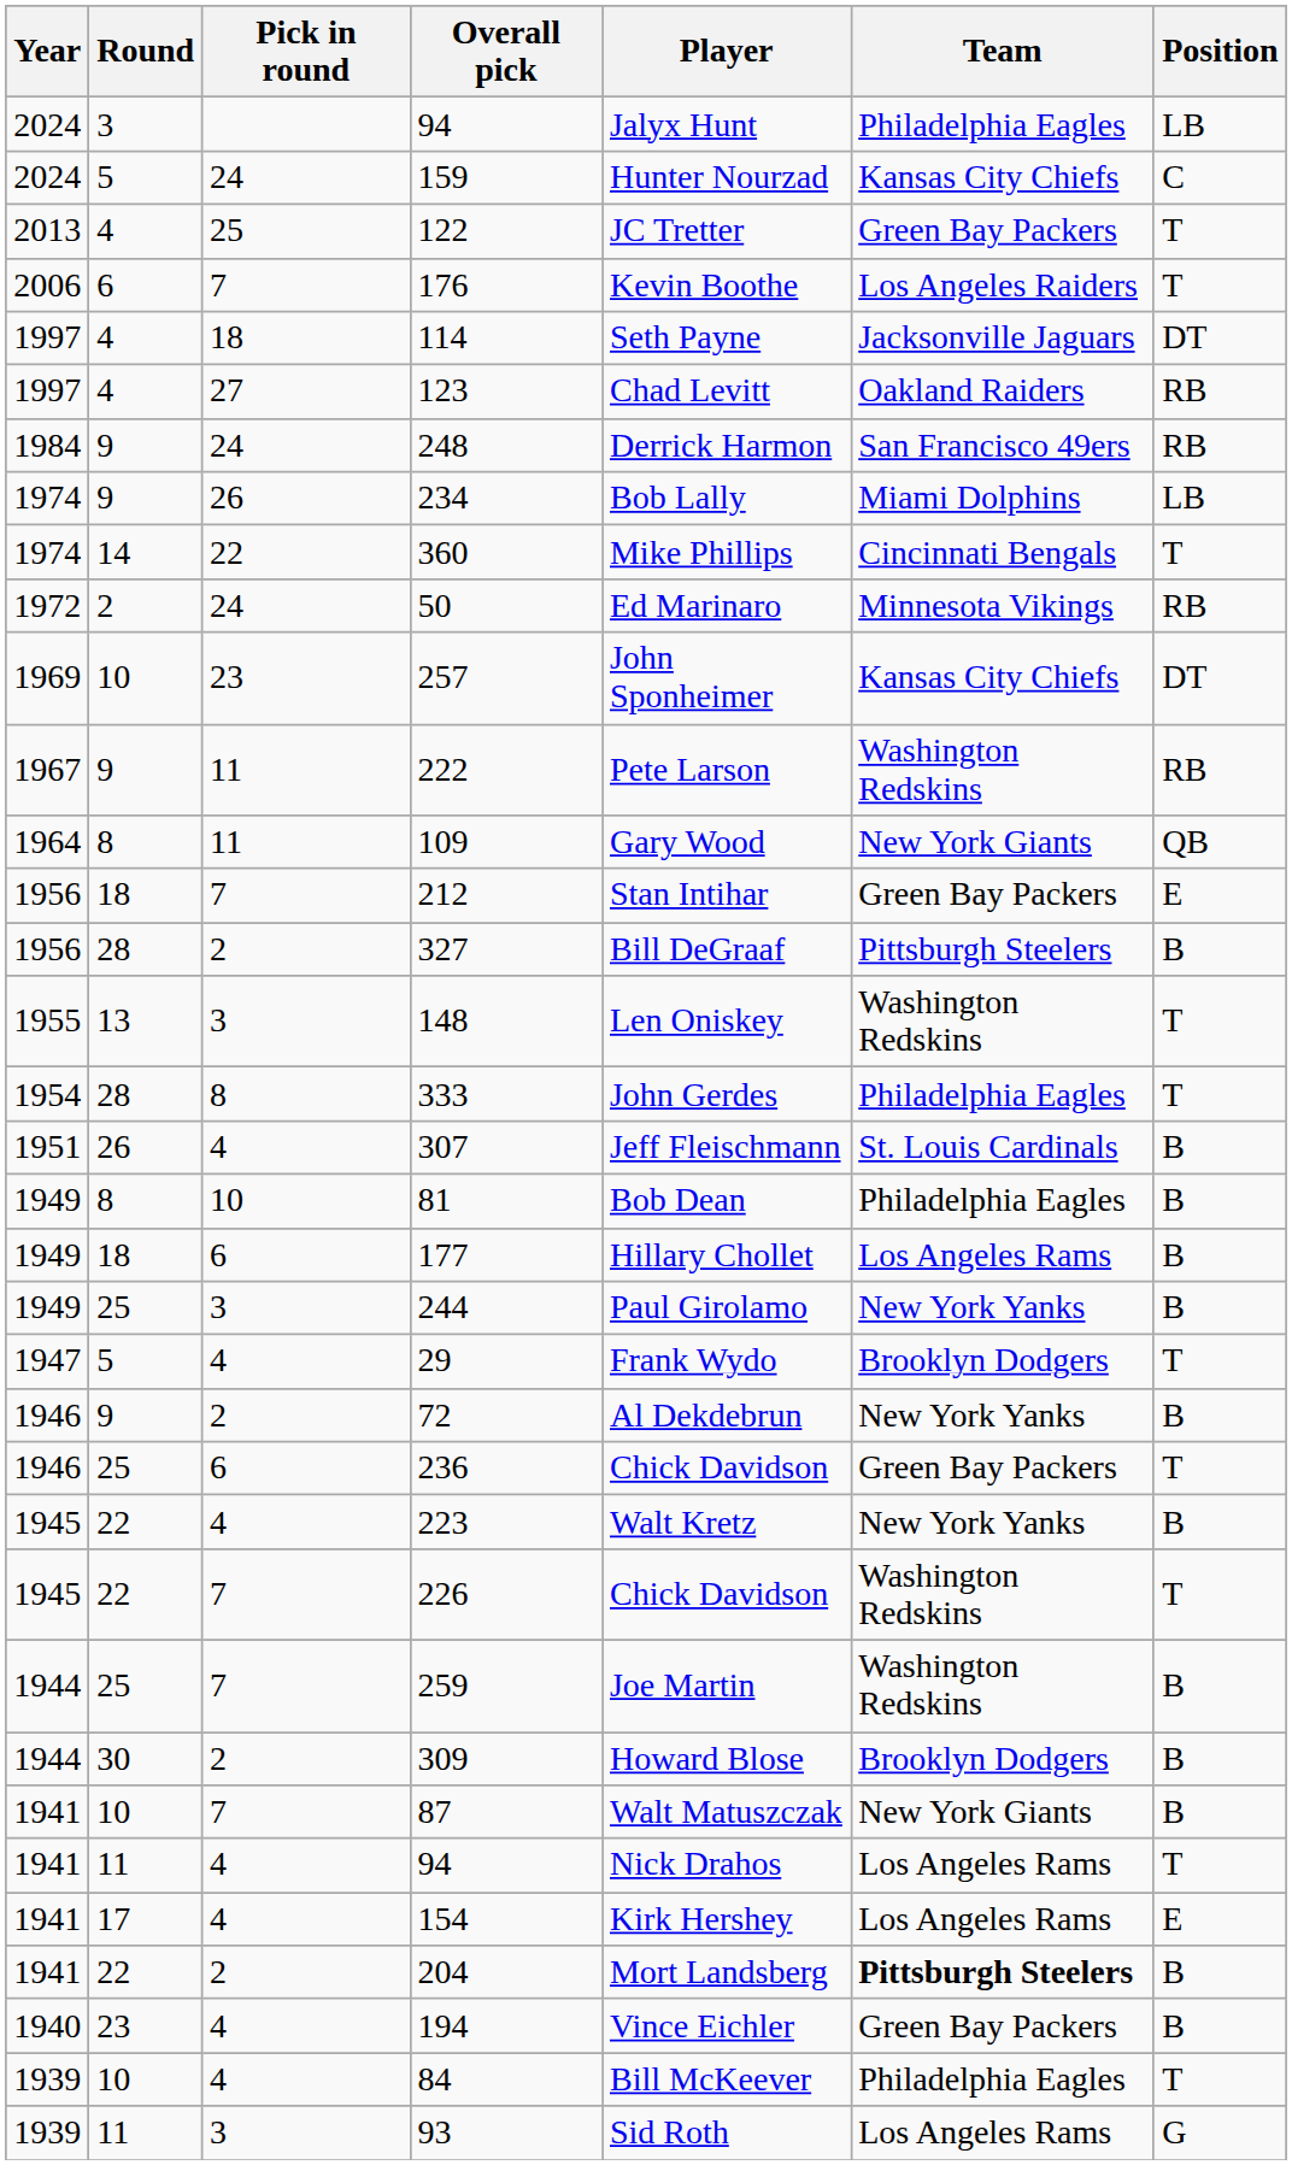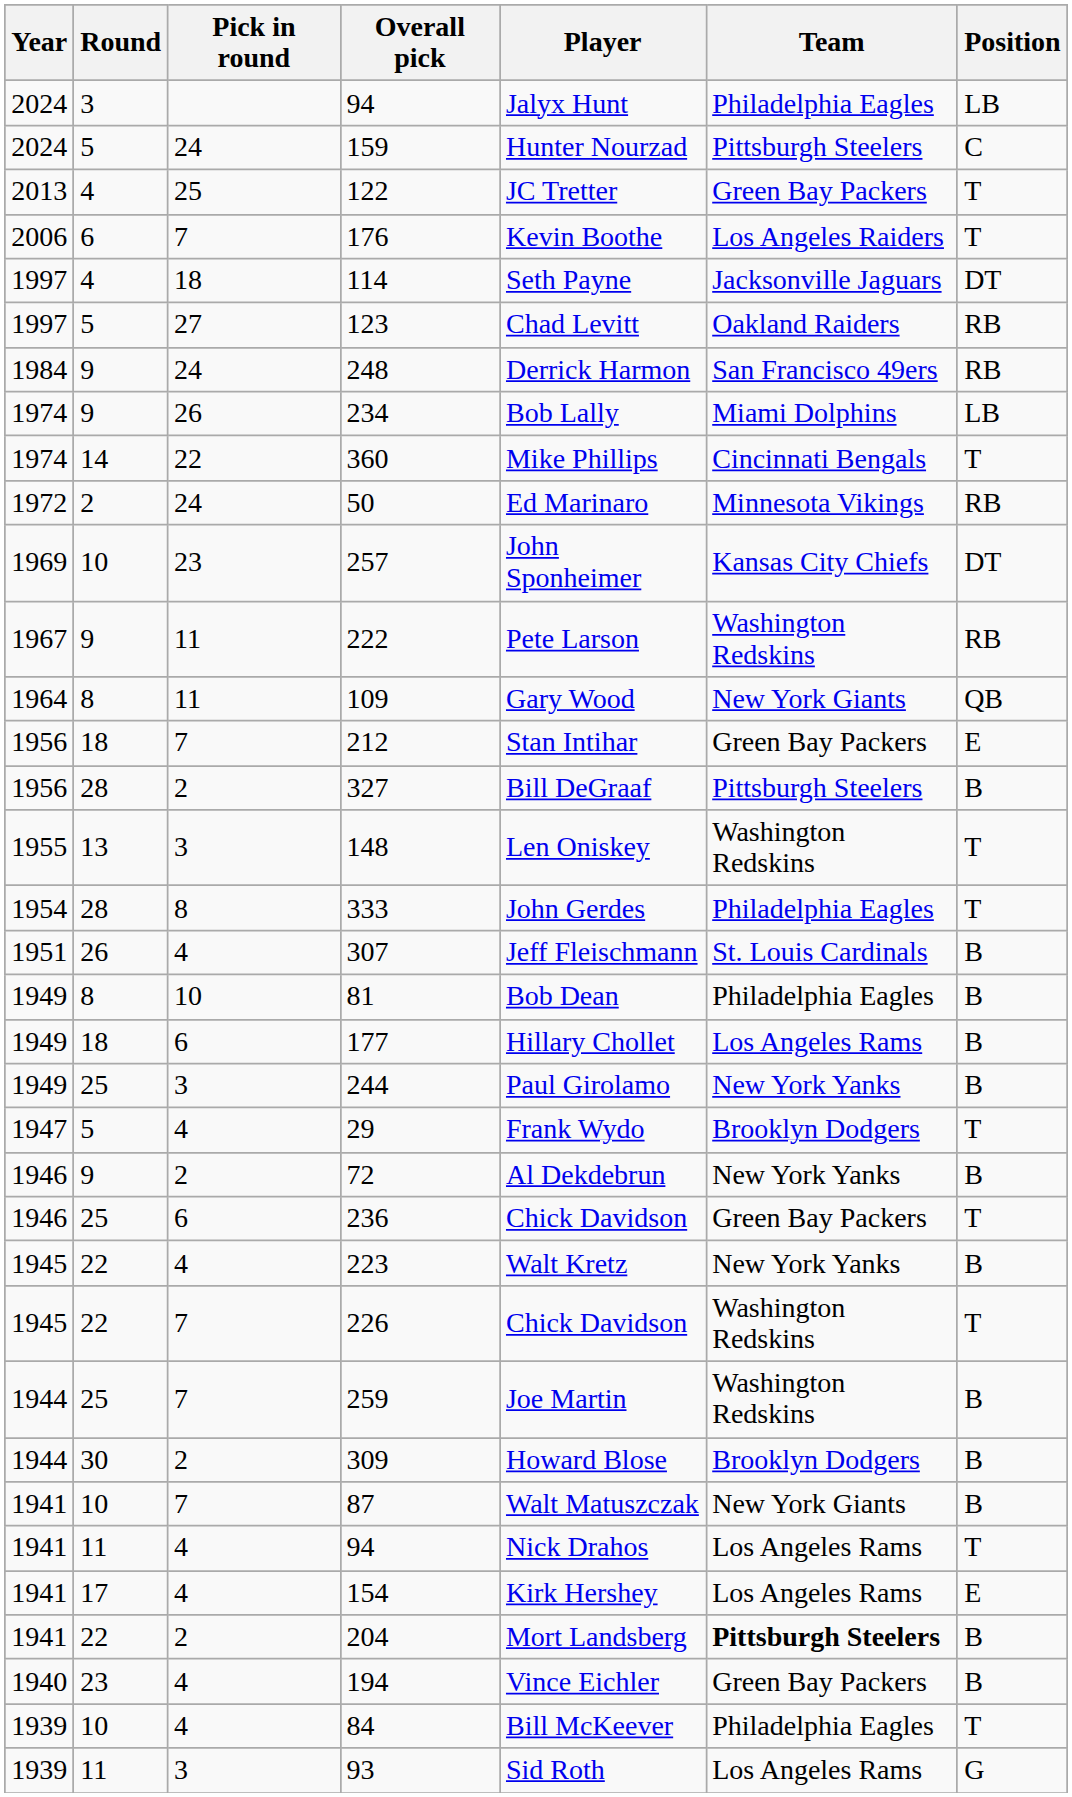159 | Team: Kansas City Chiefs -> Pittsburgh Steelers
123 | Round: 4 -> 5
